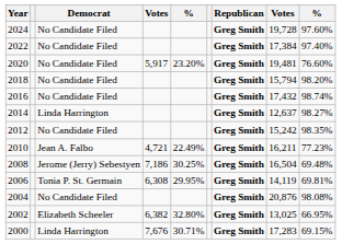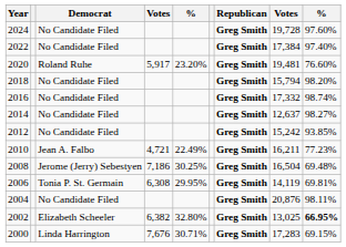2020 | Democrat: No Candidate Filed -> Roland Ruhe
2016 | column 8: 17,432 -> 17,332
2014 | Democrat: Linda Harrington -> No Candidate Filed
2012 | column 9: 98.35% -> 93.85%
2004 | column 9: 98.08% -> 98.11%
2002 | column 9: normal -> bold
